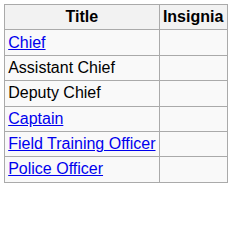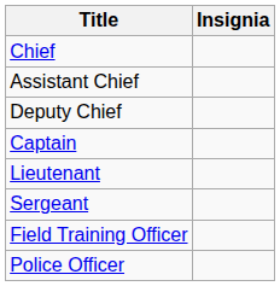+ row: Lieutenant
+ row: Sergeant
